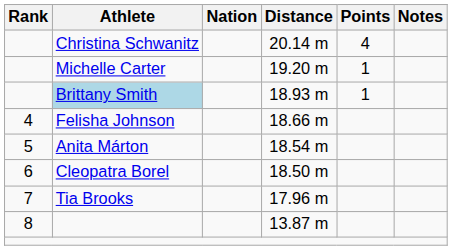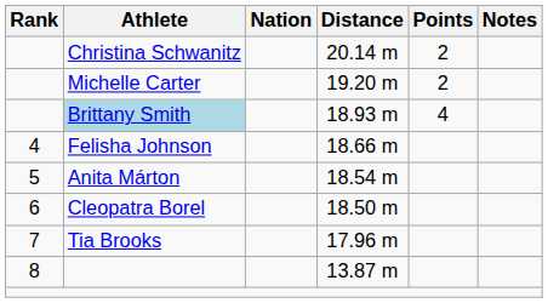20.14 m | Points: 4 -> 2
19.20 m | Points: 1 -> 2
18.93 m | Points: 1 -> 4
